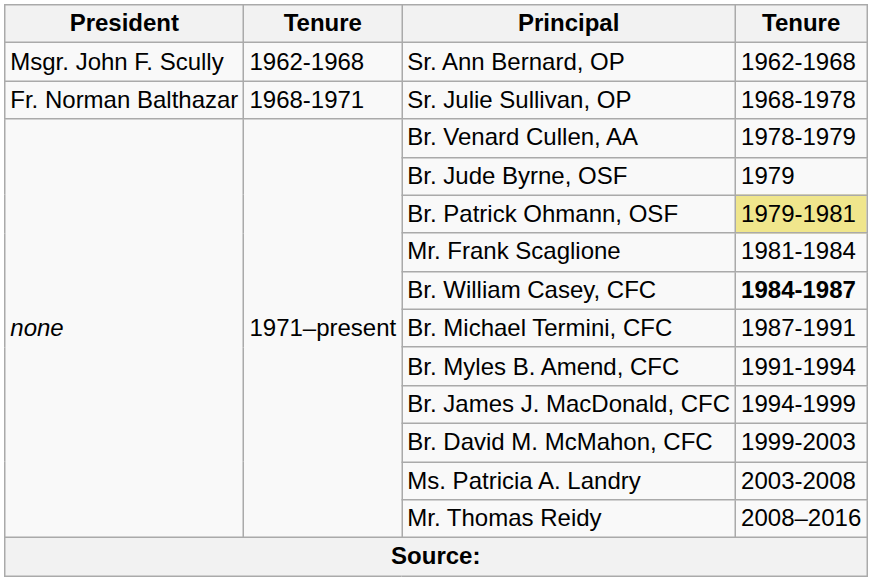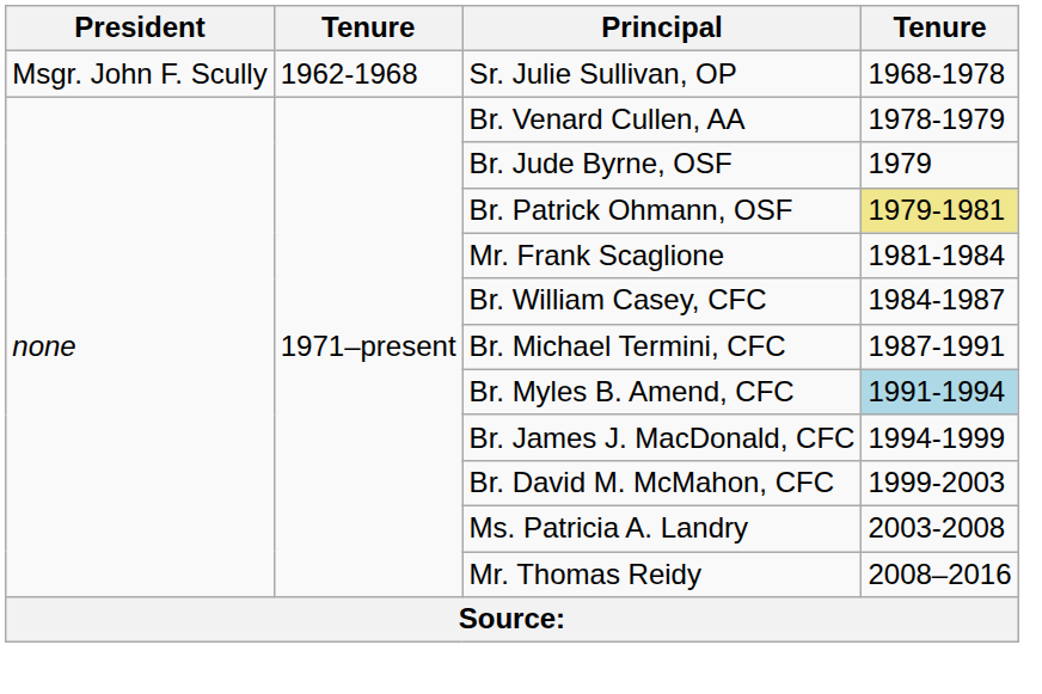- row: Msgr. John F. Scully | 1962-1968 | Sr. Ann Bernard, OP | 1962-1968
Sr. Julie Sullivan, OP | President: Fr. Norman Balthazar -> Msgr. John F. Scully
Sr. Julie Sullivan, OP | column 2: 1968-1971 -> 1962-1968
Br. William Casey, CFC | column 4: bold -> normal
Br. Myles B. Amend, CFC | column 4: no background -> lightblue background
